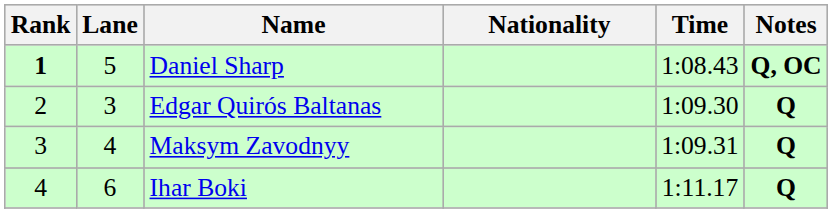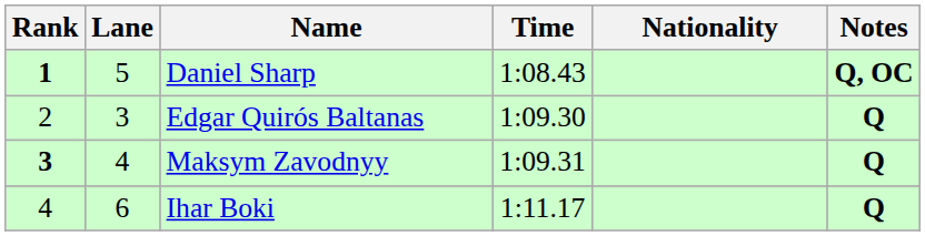columns swapped: Nationality <-> Time
Maksym Zavodnyy | Rank: normal -> bold
